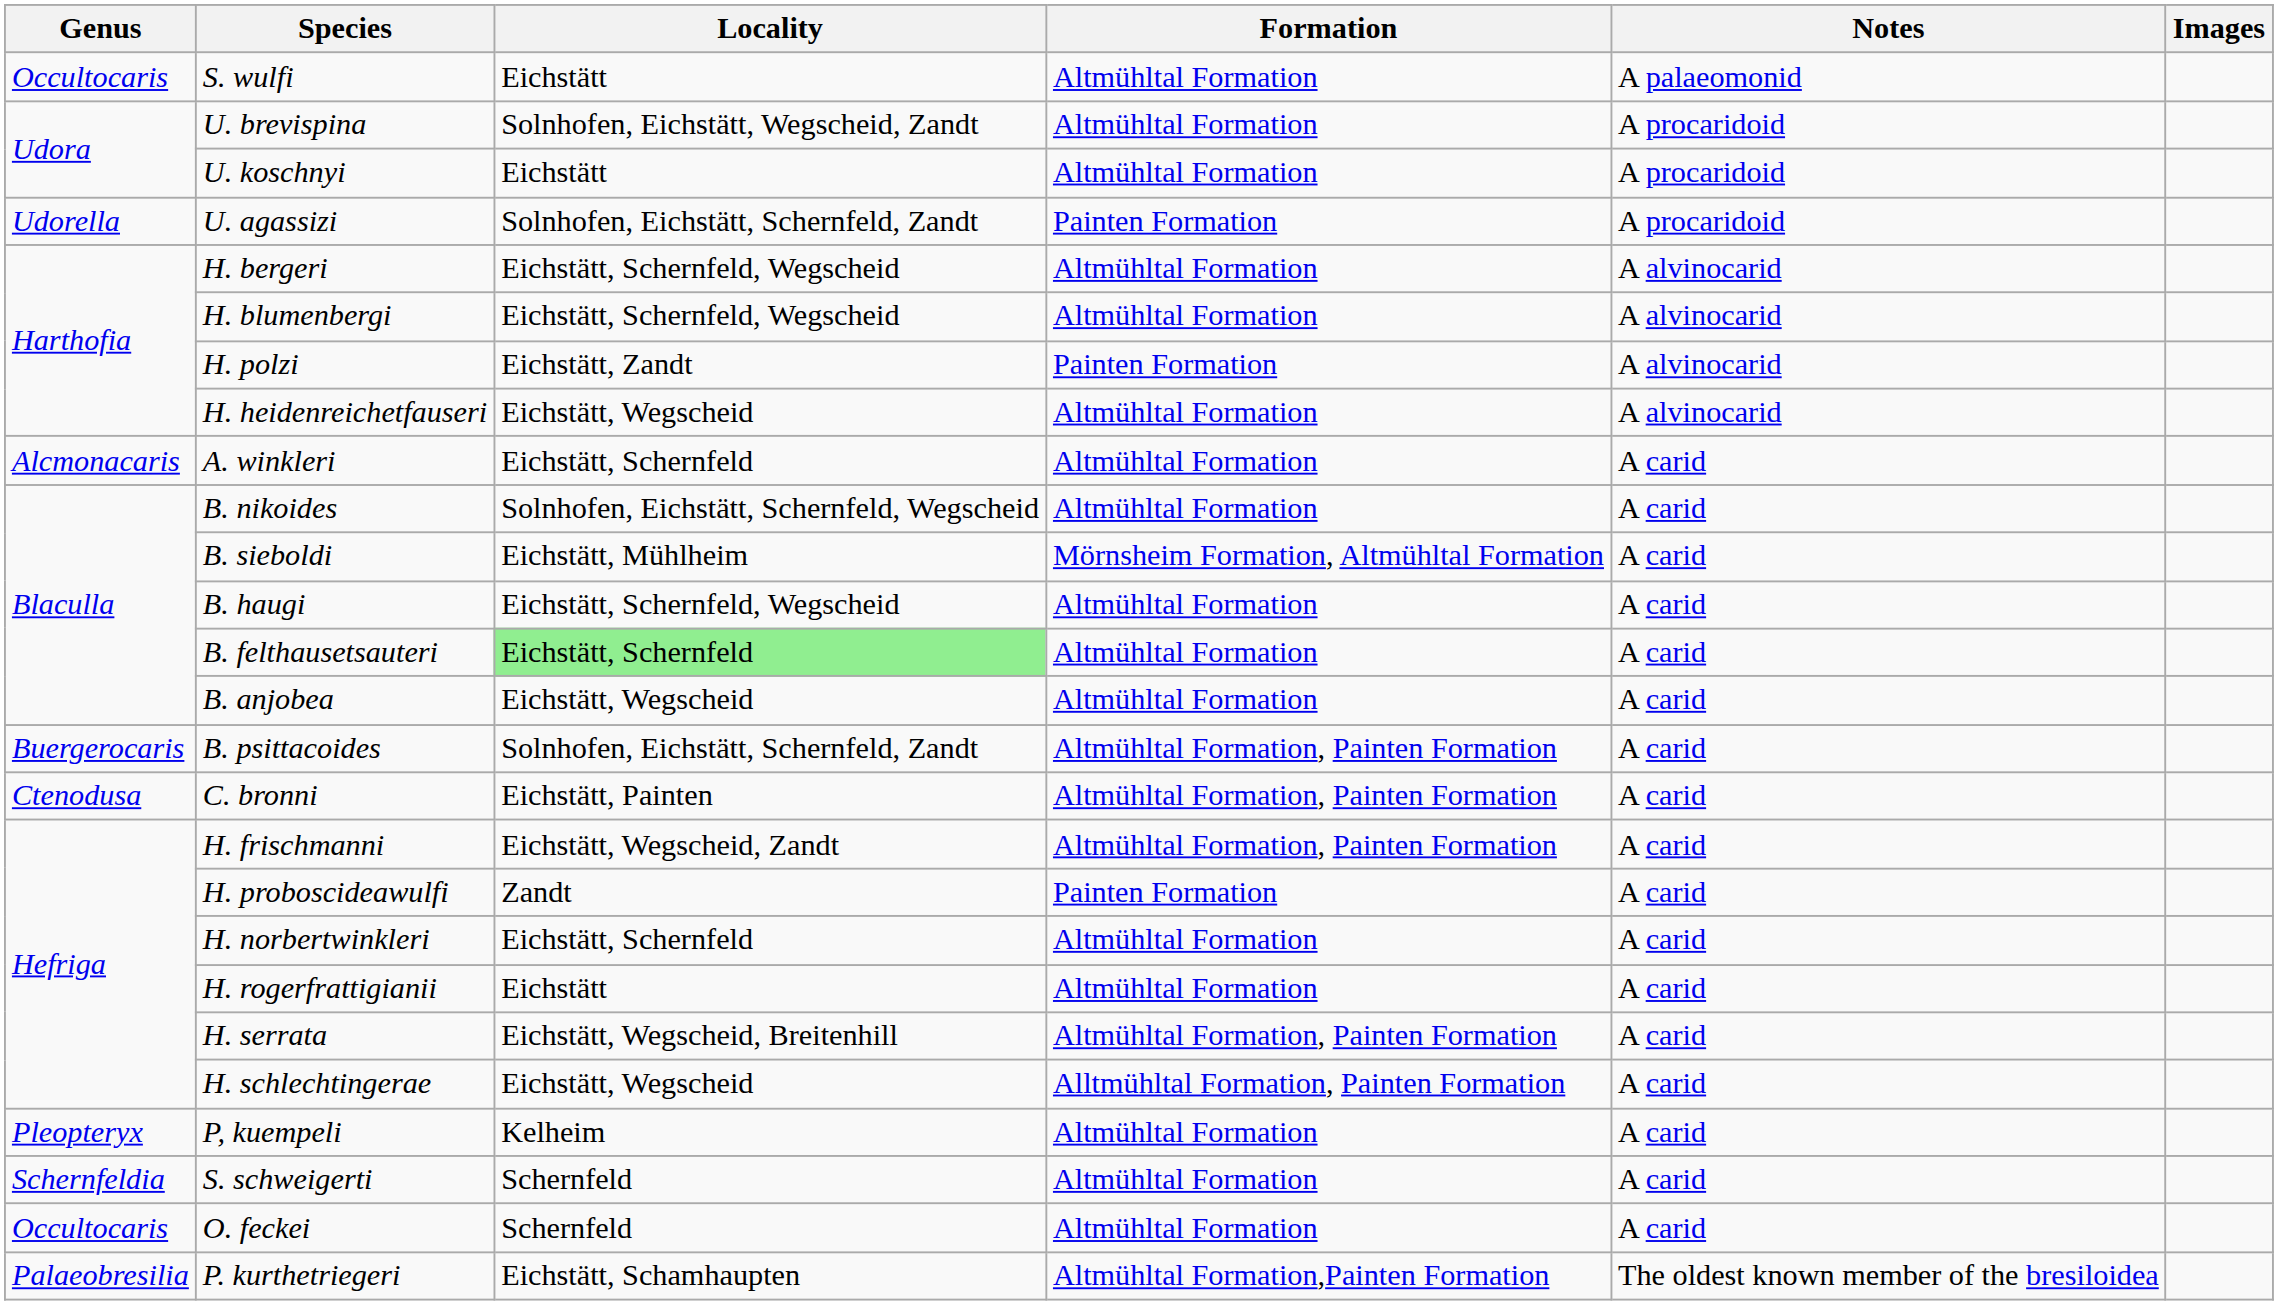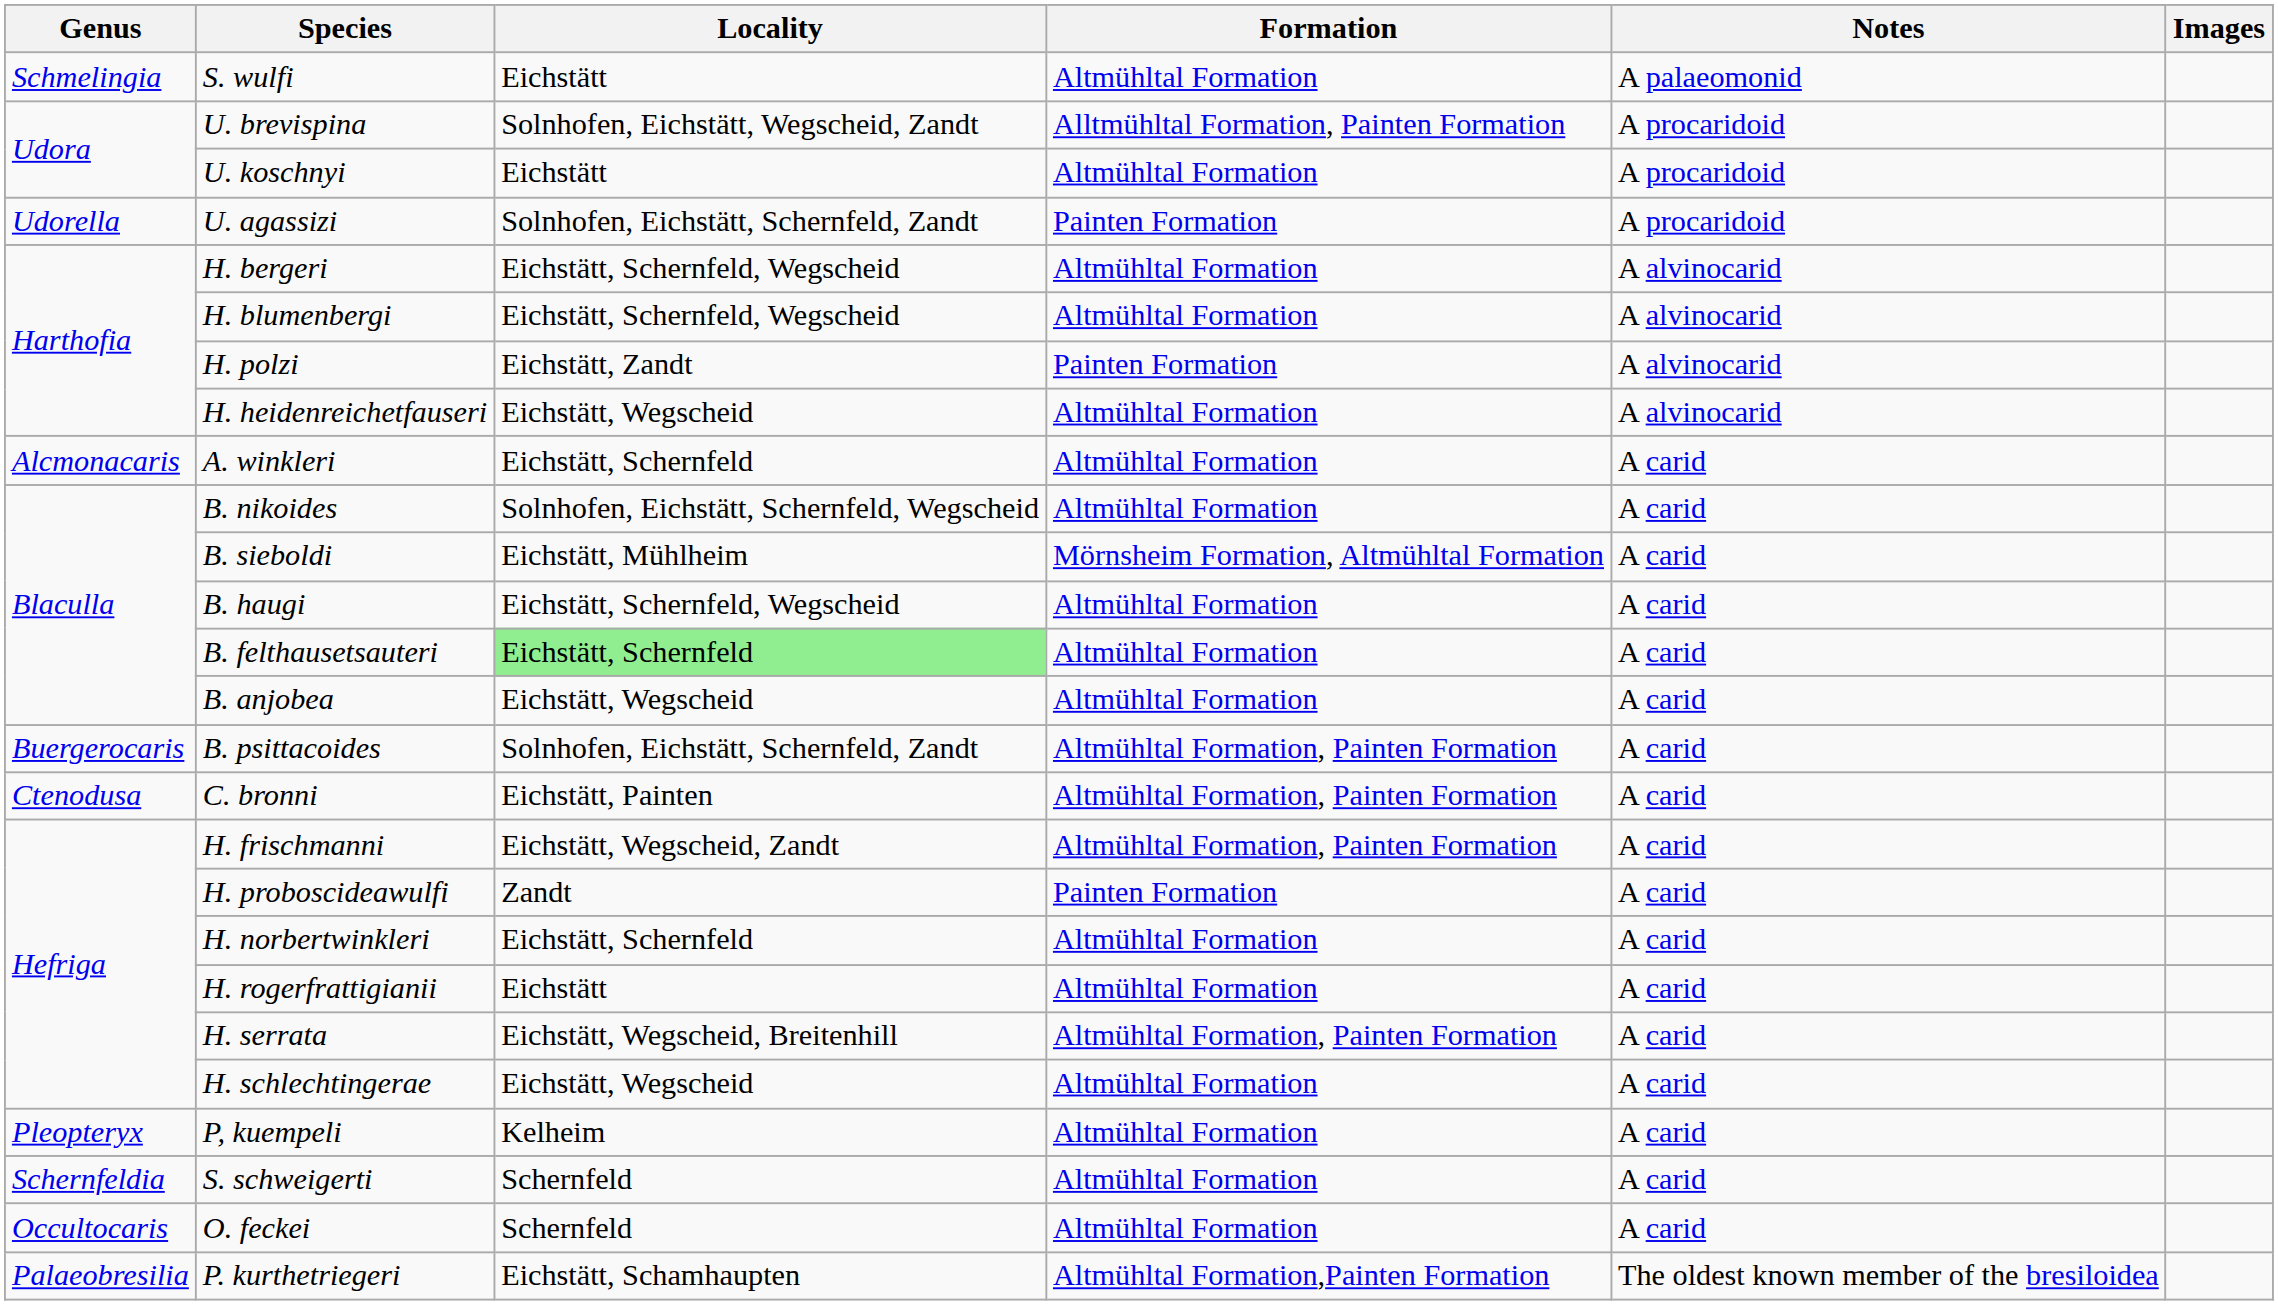S. wulfi | Genus: Occultocaris -> Schmelingia
U. brevispina | Formation: Altmühltal Formation -> Alltmühltal Formation, Painten Formation
H. schlechtingerae | Formation: Alltmühltal Formation, Painten Formation -> Altmühltal Formation
